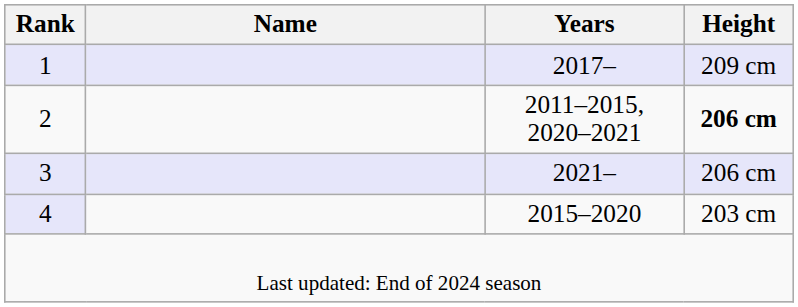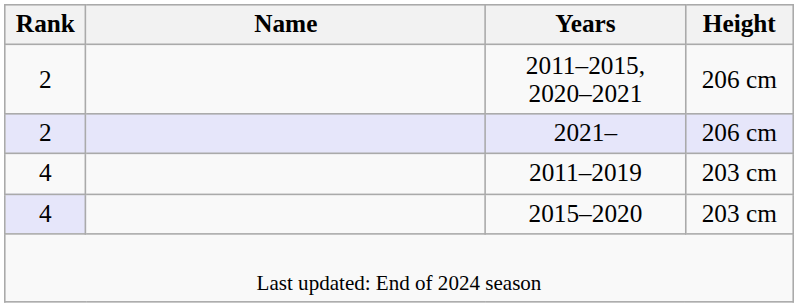- row: 1 | 2017– | 209 cm
2011–2015, 2020–2021 | Height: bold -> normal
2021– | Rank: 3 -> 2
+ row: 4 | 2011–2019 | 203 cm
